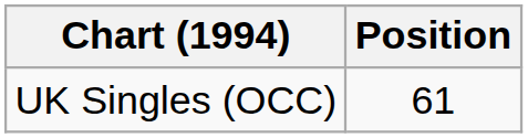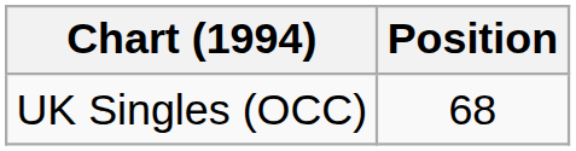UK Singles (OCC) | Position: 61 -> 68
